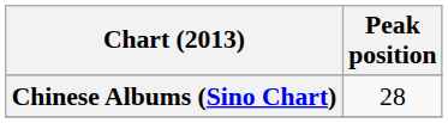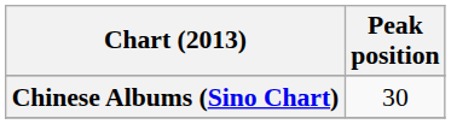Chinese Albums (Sino Chart) | Peak position: 28 -> 30
